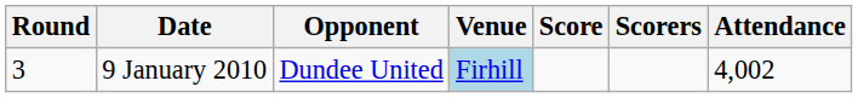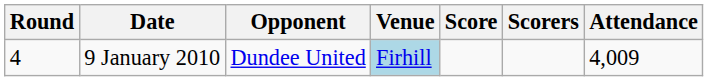9 January 2010 | Round: 3 -> 4
9 January 2010 | Attendance: 4,002 -> 4,009
